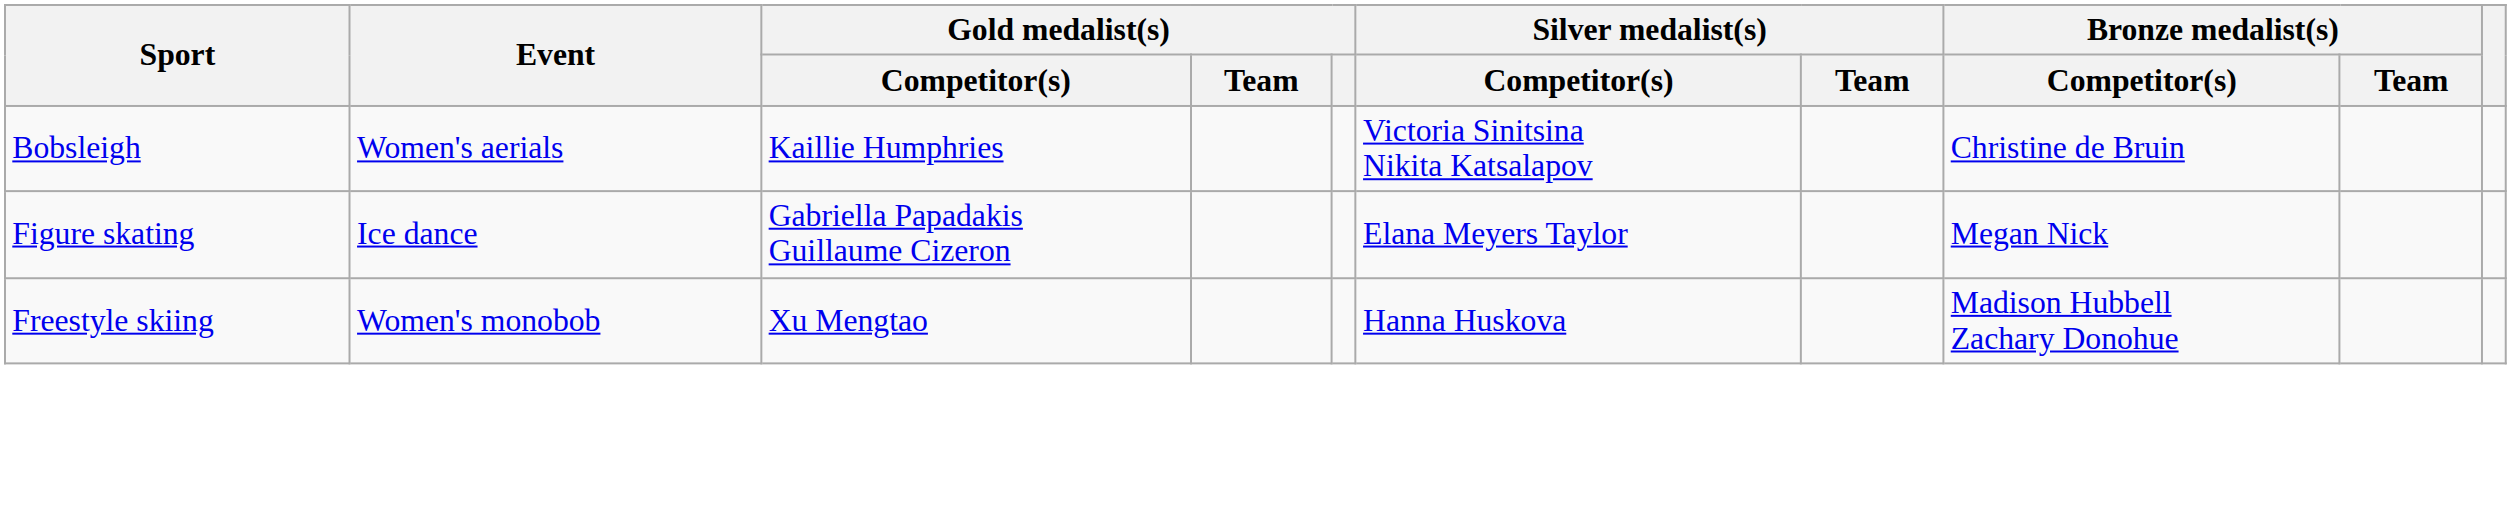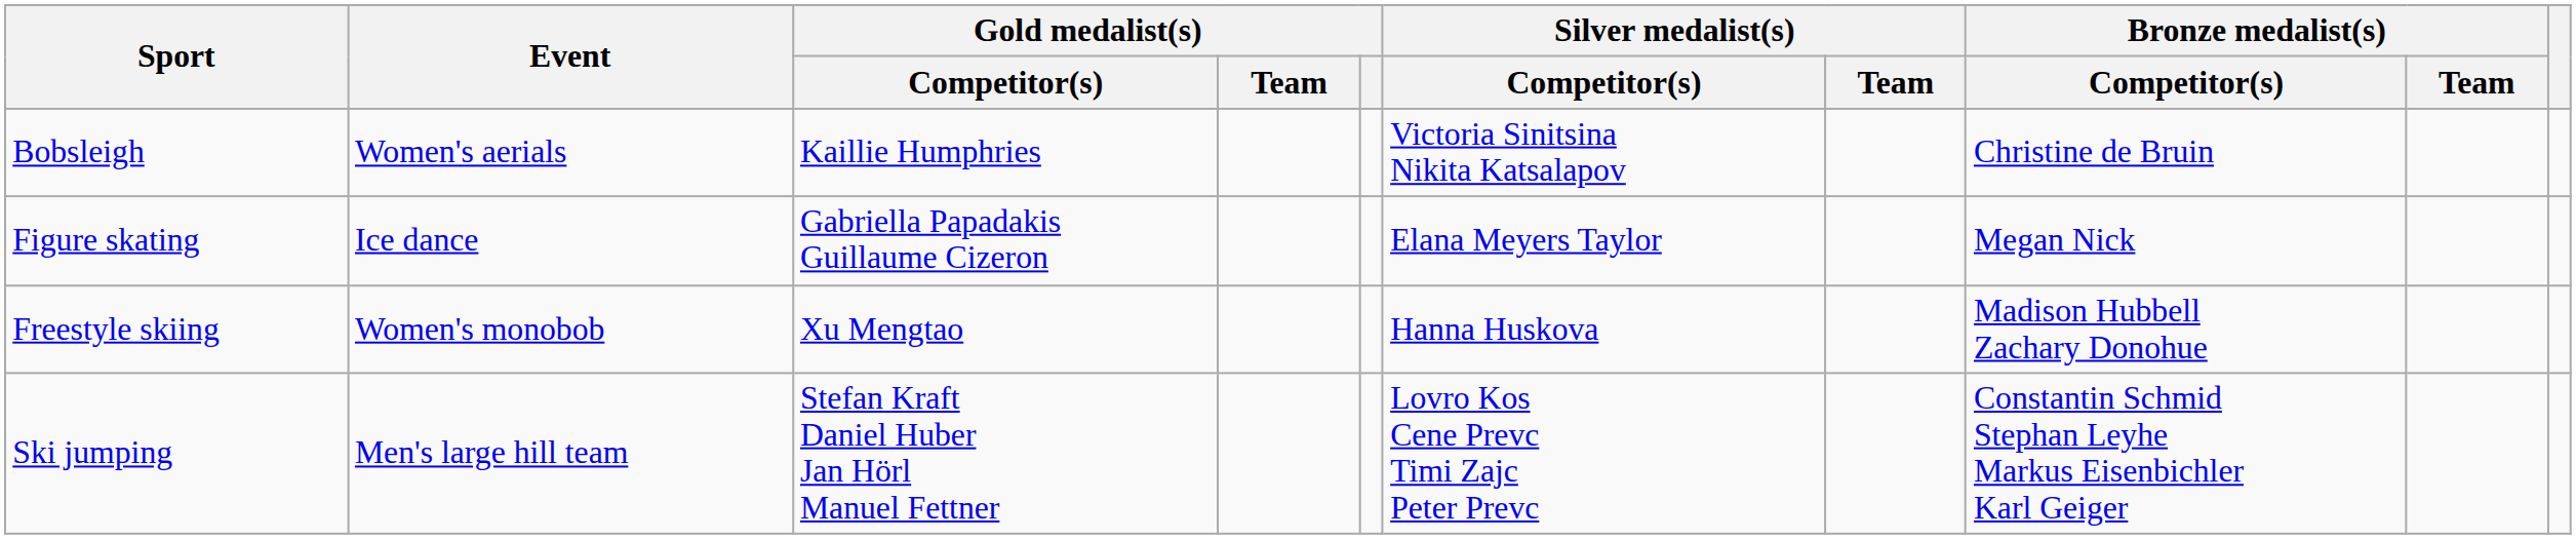+ row: Ski jumping | Men's large hill team | Stefan Kraft Daniel Huber Jan Hörl Manuel Fettner | Lovro Kos Cene Prevc Timi Zajc Peter Prevc | Constantin Schmid Stephan Leyhe Markus Eisenbichler Karl Geiger
